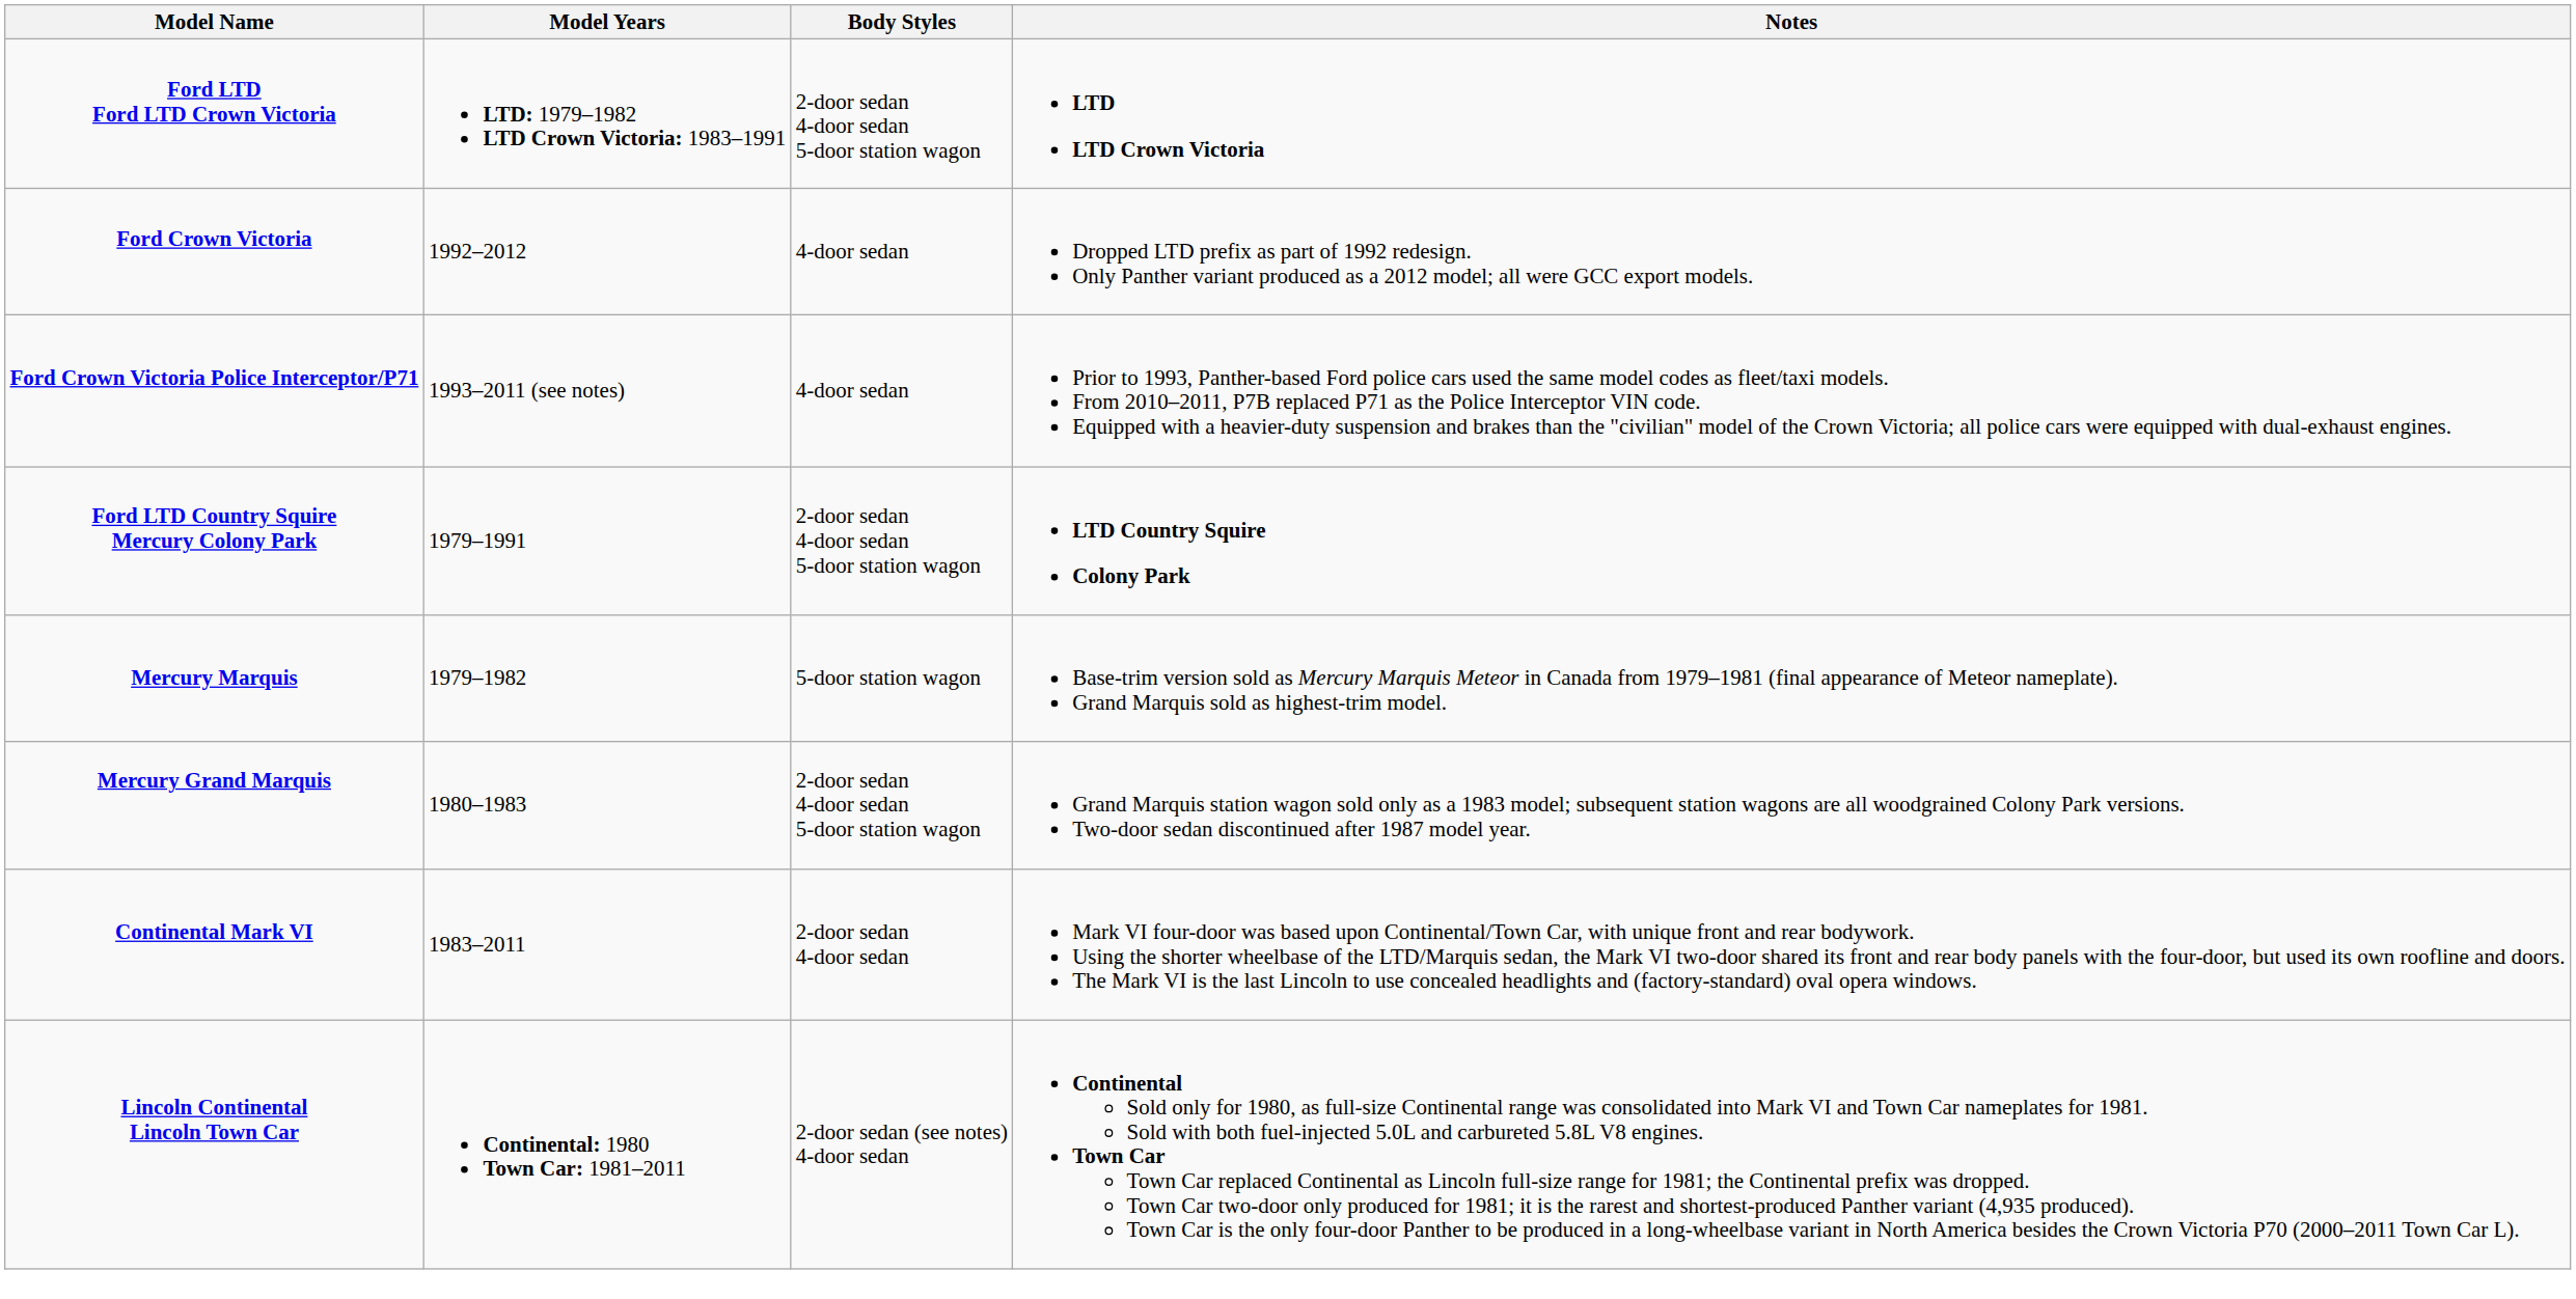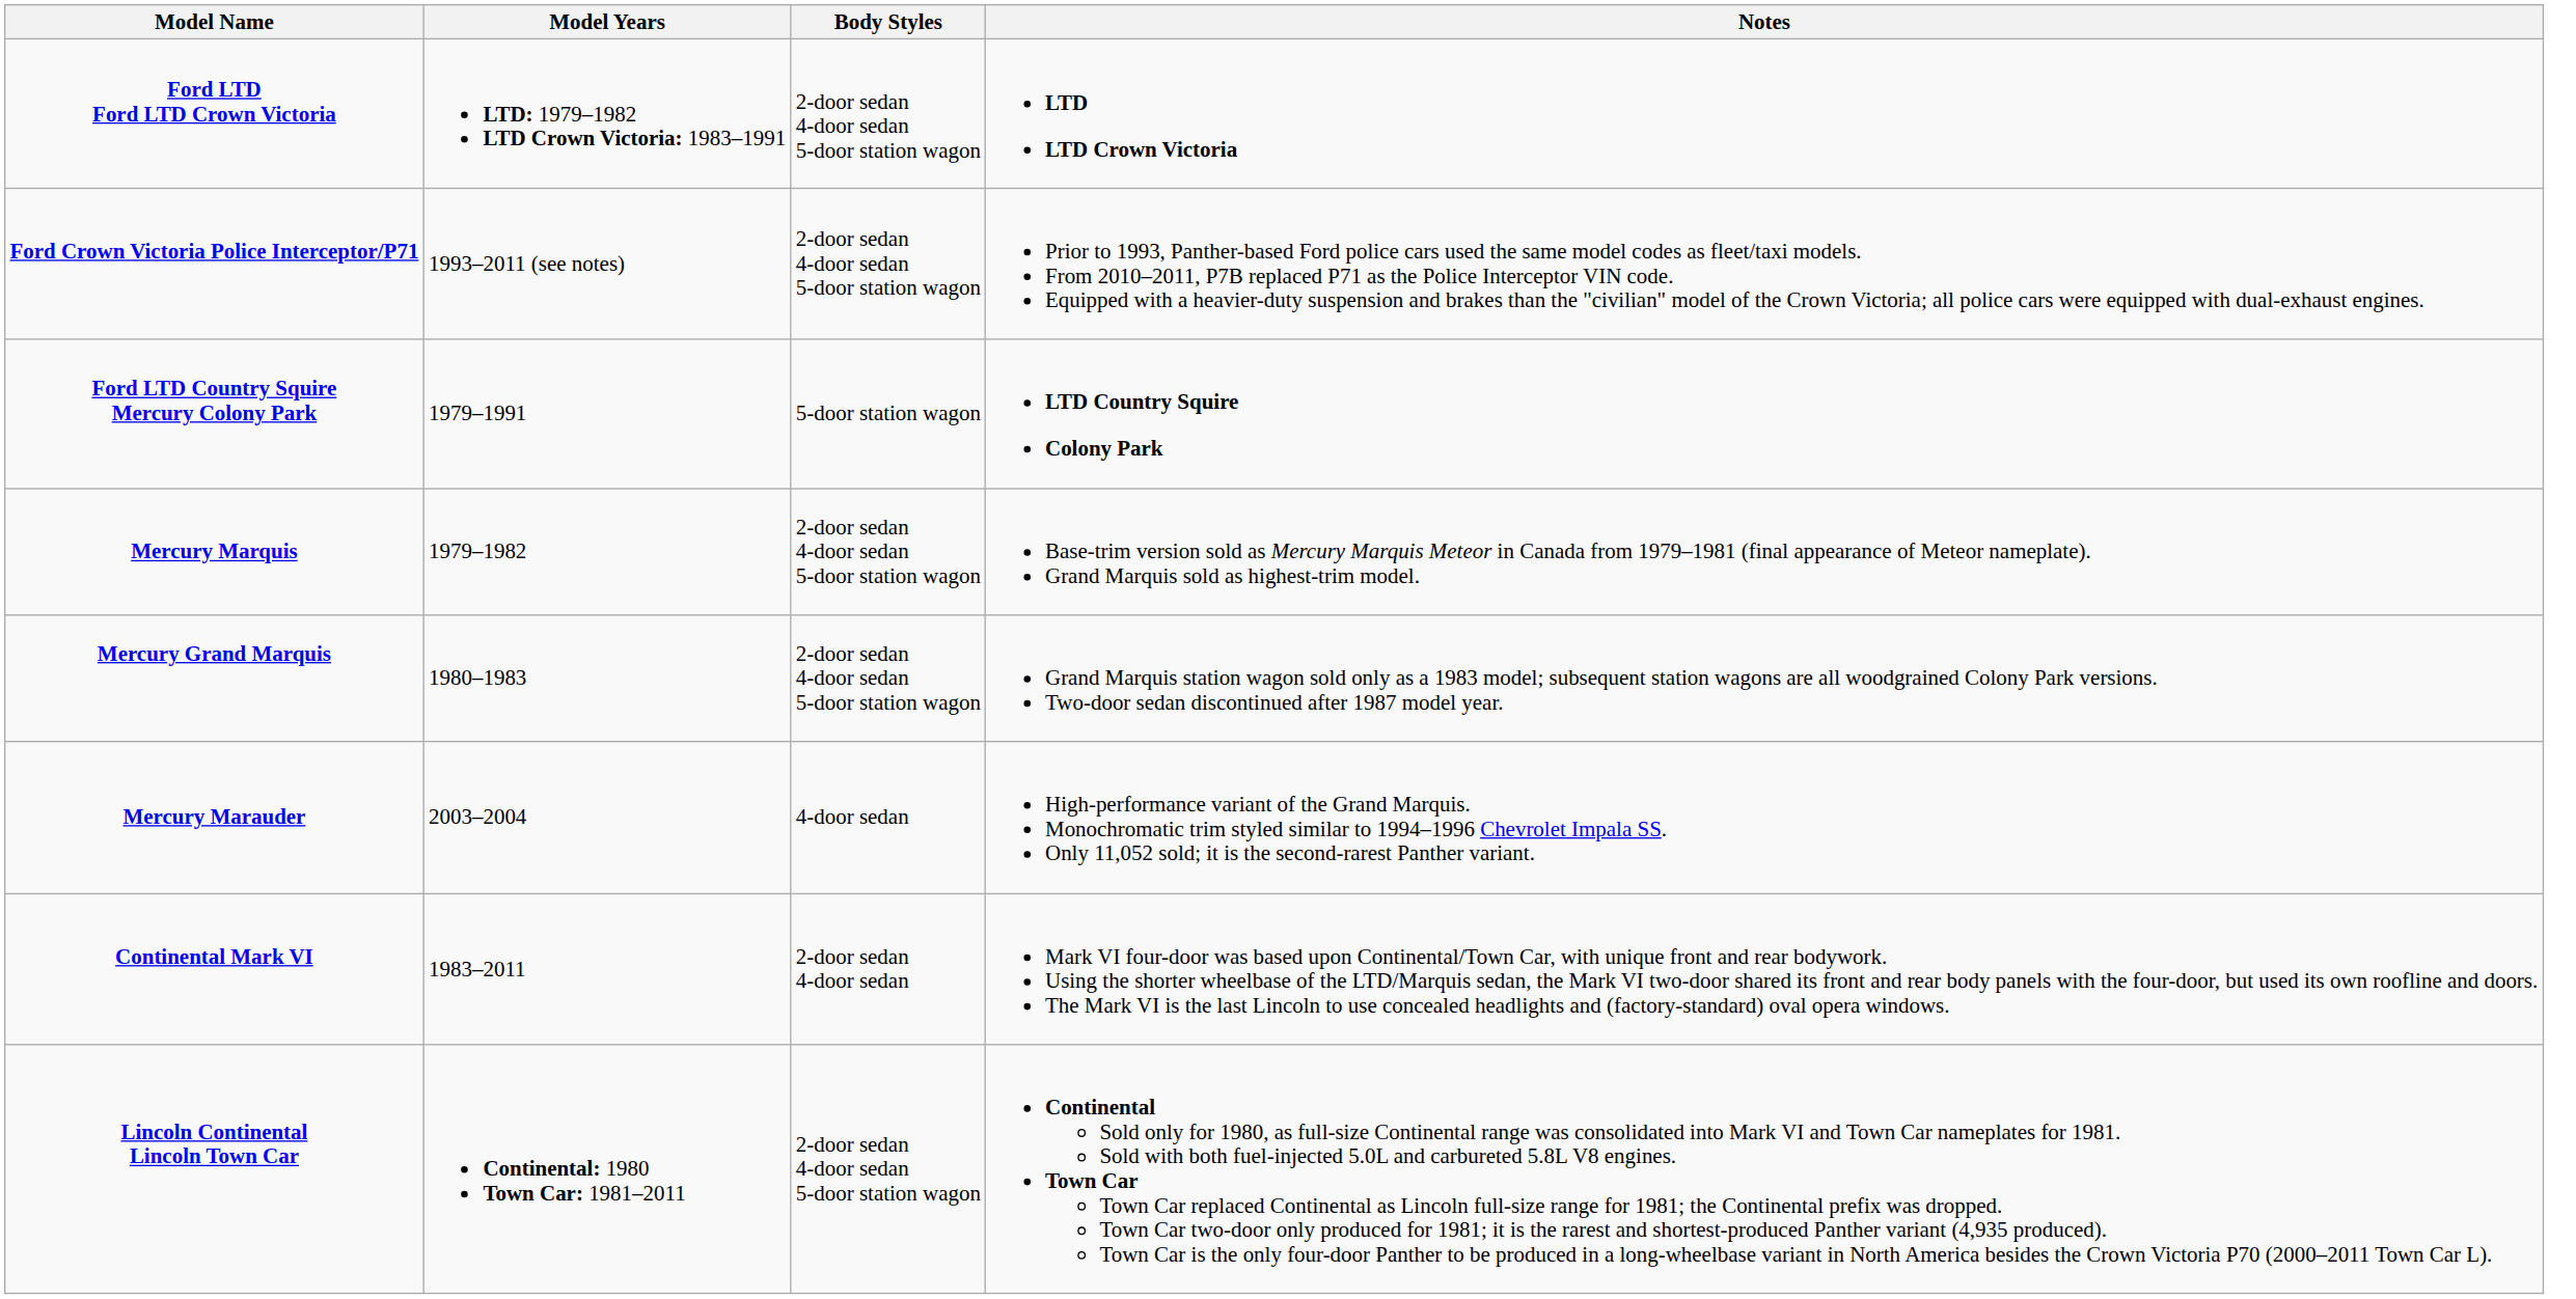- row: Ford Crown Victoria | 1992–2012 | 4-door sedan | Dropped LTD prefix as part of 1992 redesign. Only Panther variant produced as a 2012 model; all were GCC export models.
Ford Crown Victoria Police Interceptor/P71 | Body Styles: 4-door sedan -> 2-door sedan 4-door sedan 5-door station wagon
Ford LTD Country Squire Mercury Colony Park | Body Styles: 2-door sedan 4-door sedan 5-door station wagon -> 5-door station wagon
Mercury Marquis | Body Styles: 5-door station wagon -> 2-door sedan 4-door sedan 5-door station wagon
+ row: Mercury Marauder | 2003–2004 | 4-door sedan | High-performance variant of the Grand Marquis. Monochromatic trim styled similar to 1994–1996 Chevrolet Impala SS. Only 11,052 sold; it is the second-rarest Panther variant.
Lincoln Continental Lincoln Town Car | Body Styles: 2-door sedan (see notes) 4-door sedan -> 2-door sedan 4-door sedan 5-door station wagon
